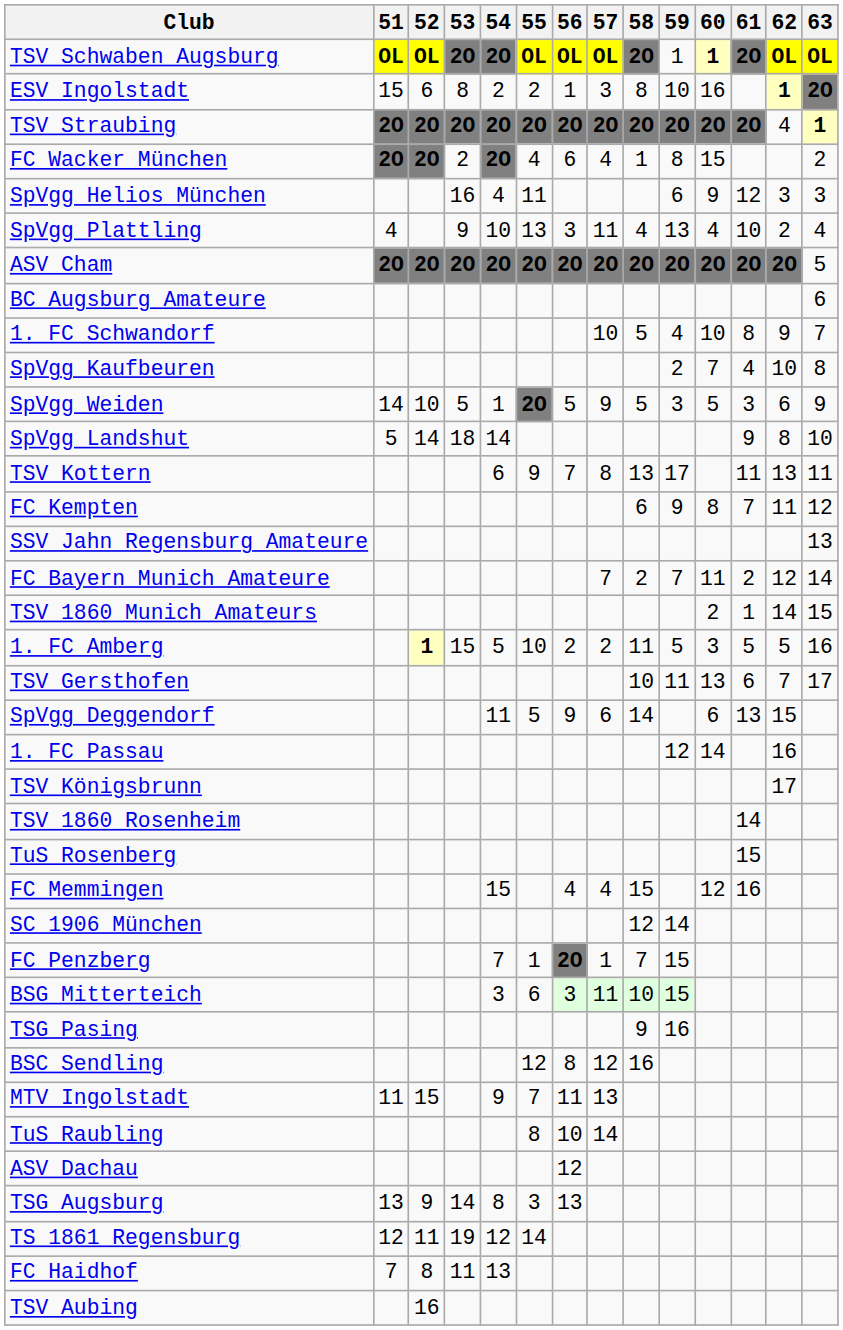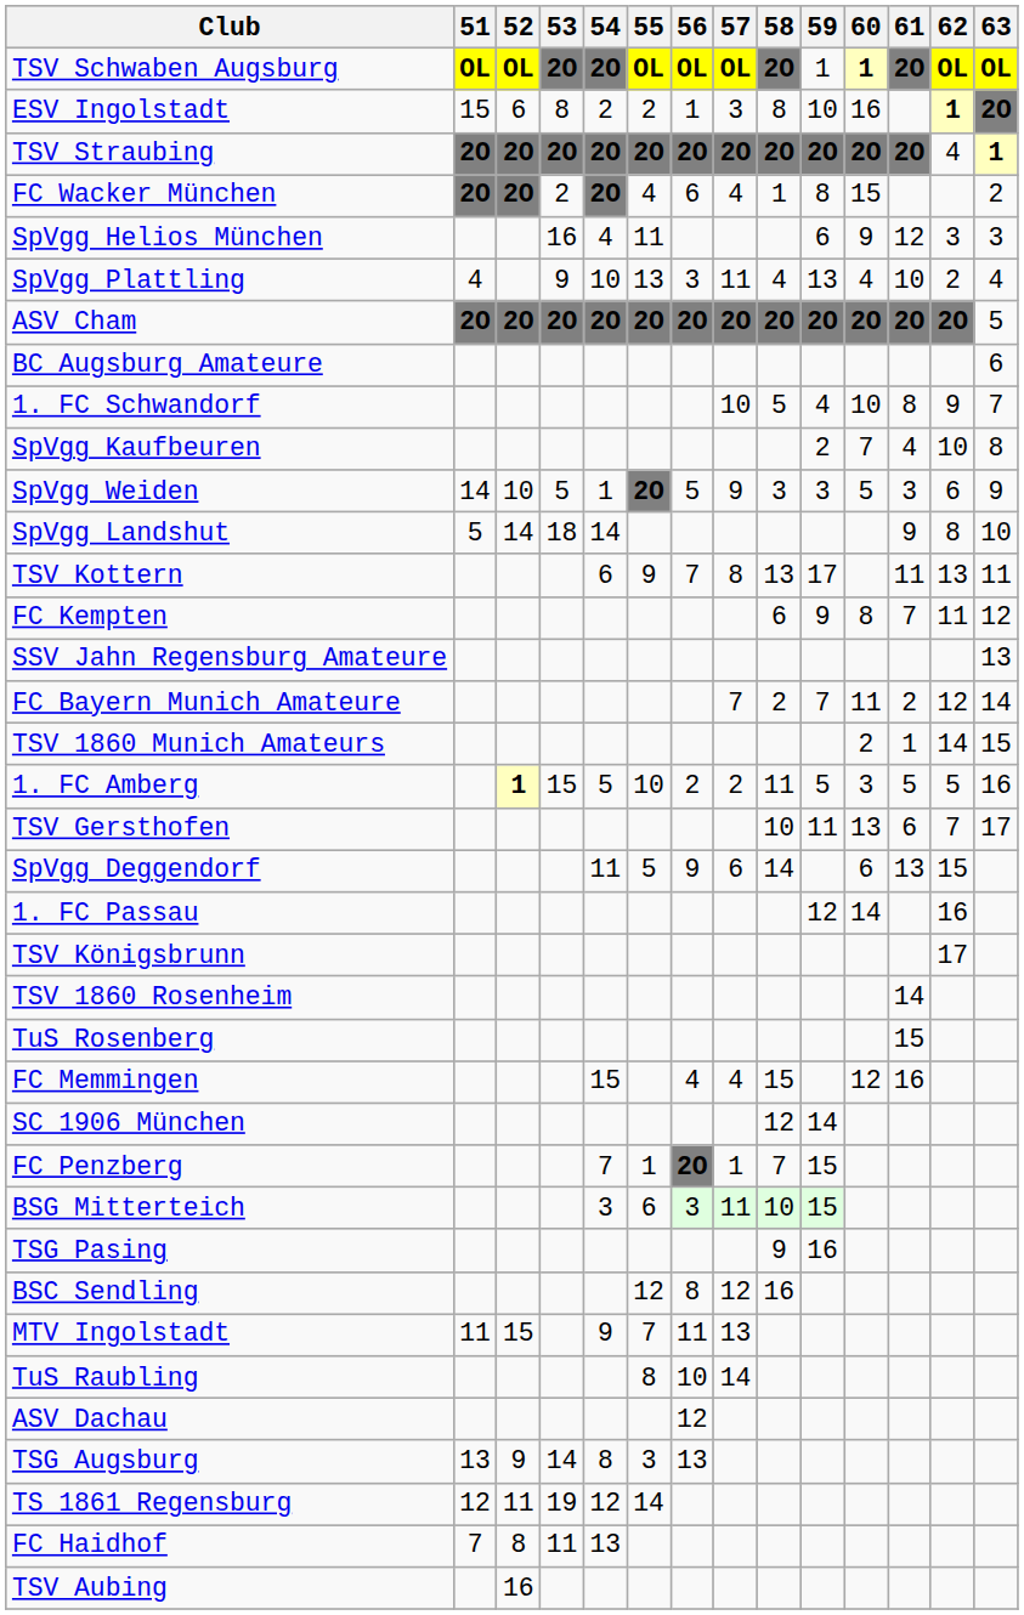SpVgg Weiden | 58: 5 -> 3
